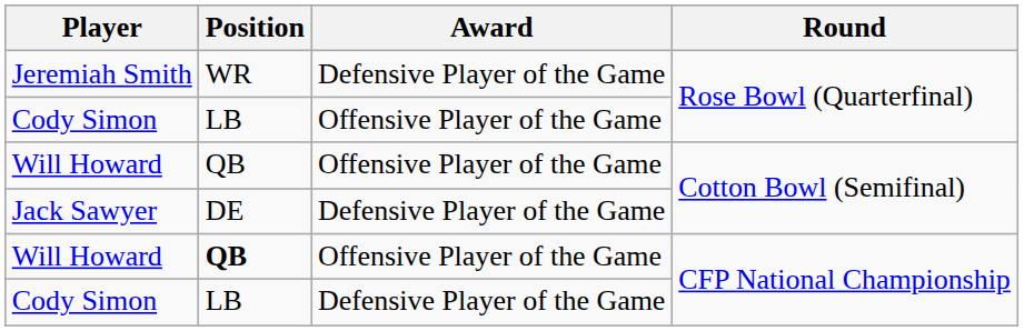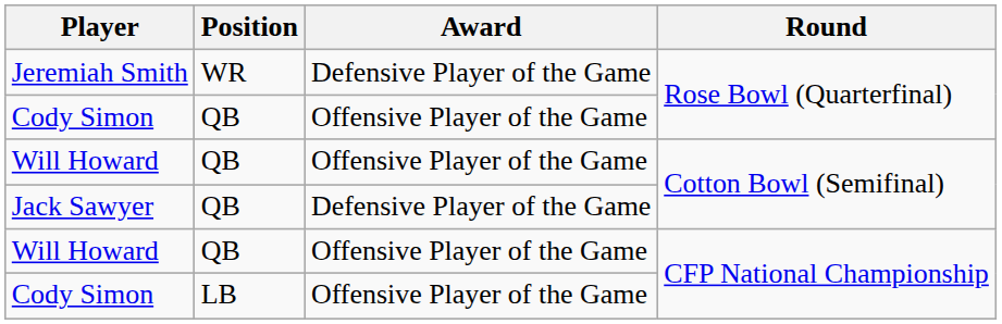Cody Simon / Rose Bowl (Quarterfinal) | Position: LB -> QB
Jack Sawyer | Position: DE -> QB
Will Howard / CFP National Championship | Position: bold -> normal
Cody Simon / CFP National Championship | Award: Defensive Player of the Game -> Offensive Player of the Game
